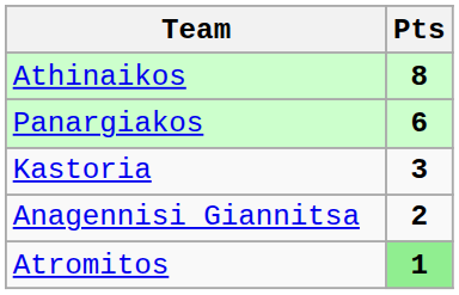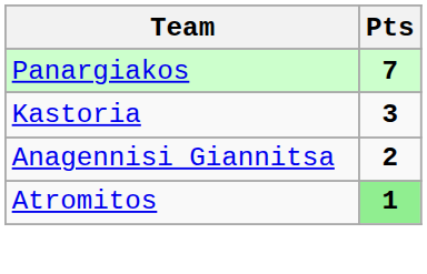- row: Athinaikos | 8
Panargiakos | Pts: 6 -> 7
